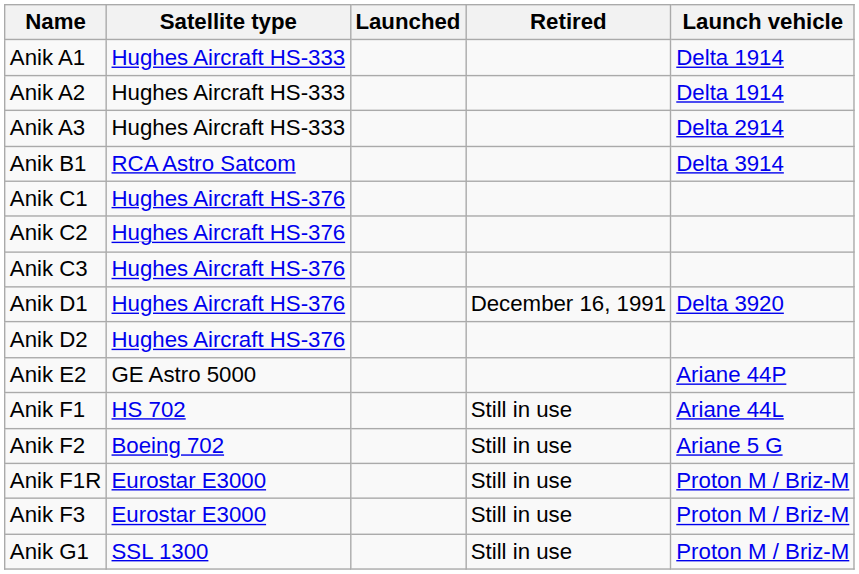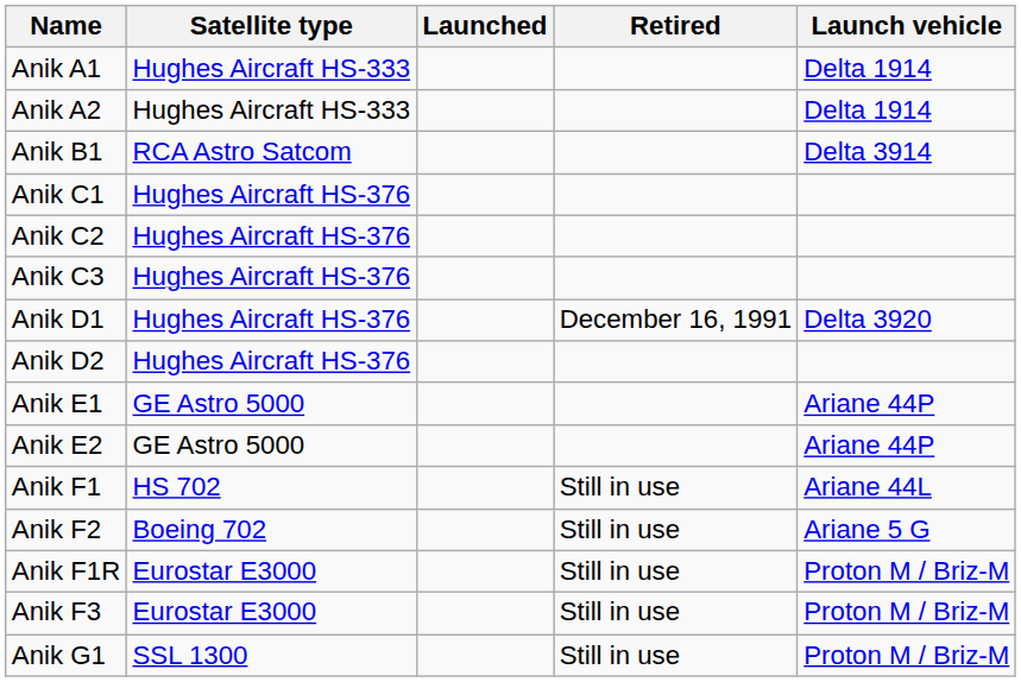- row: Anik A3 | Hughes Aircraft HS-333 | Delta 2914
+ row: Anik E1 | GE Astro 5000 | Ariane 44P
